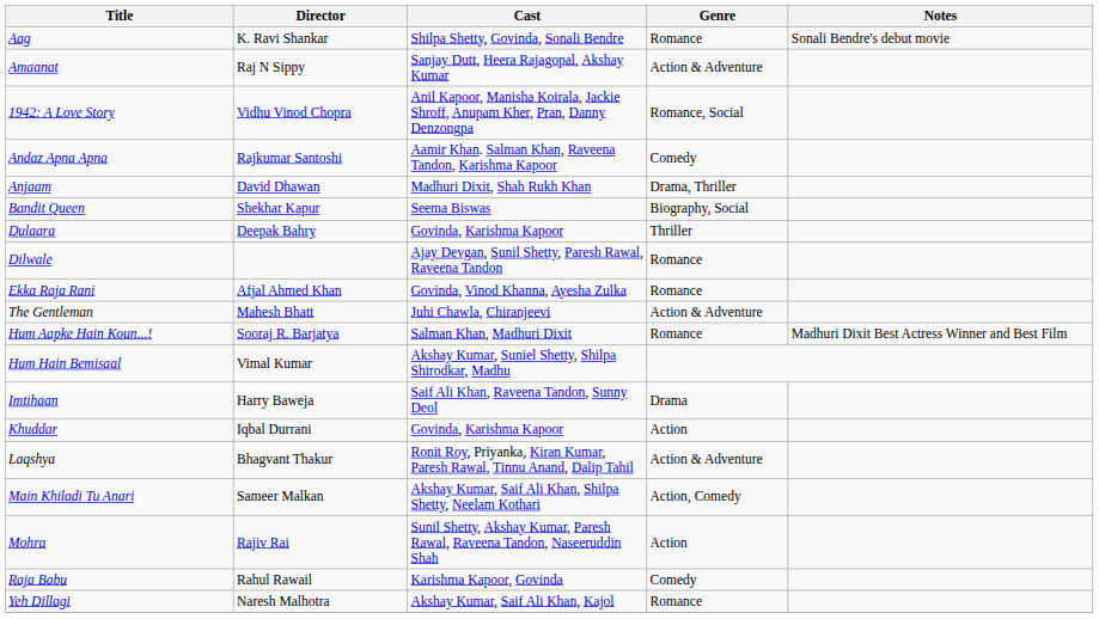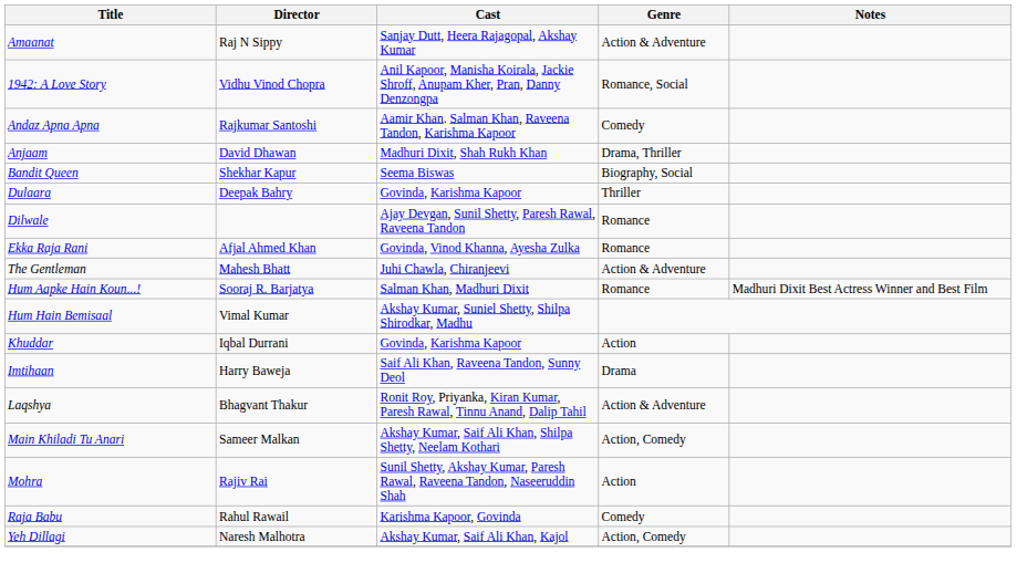- row: Aag | K. Ravi Shankar | Shilpa Shetty, Govinda, Sonali Bendre | Romance | Sonali Bendre's debut movie
rows swapped: Imtihaan <-> Khuddar
Yeh Dillagi | Genre: Romance -> Action, Comedy
